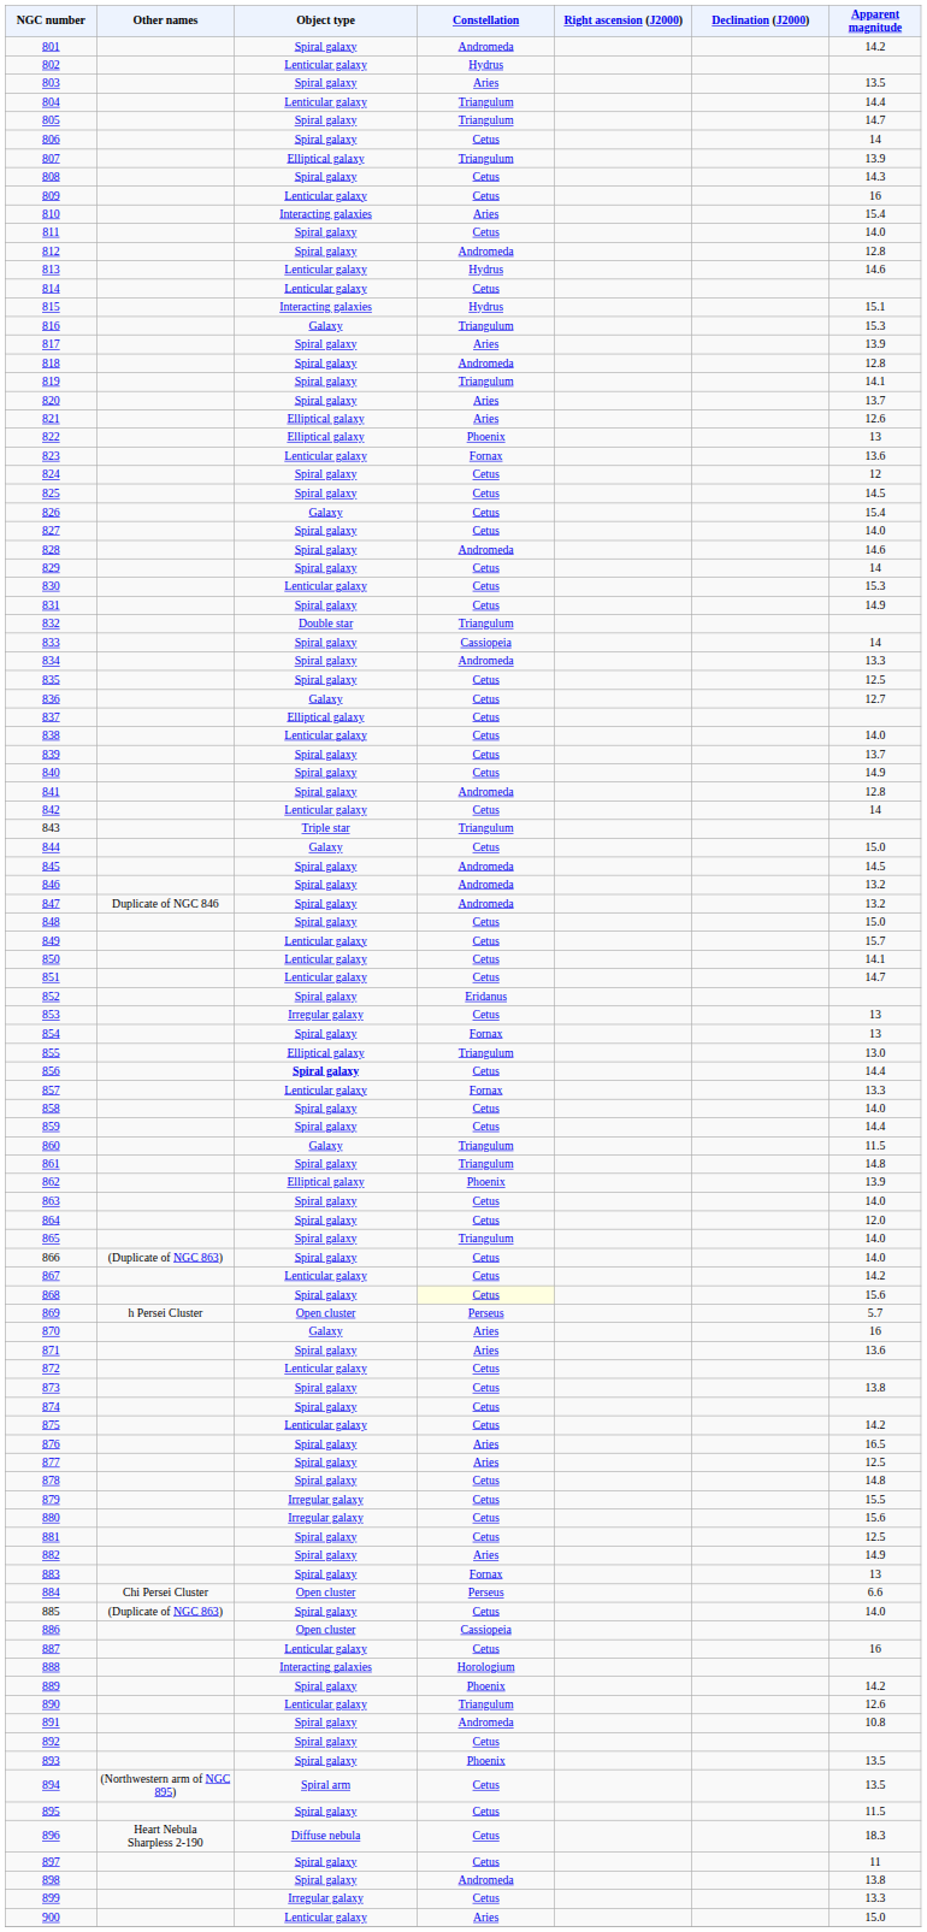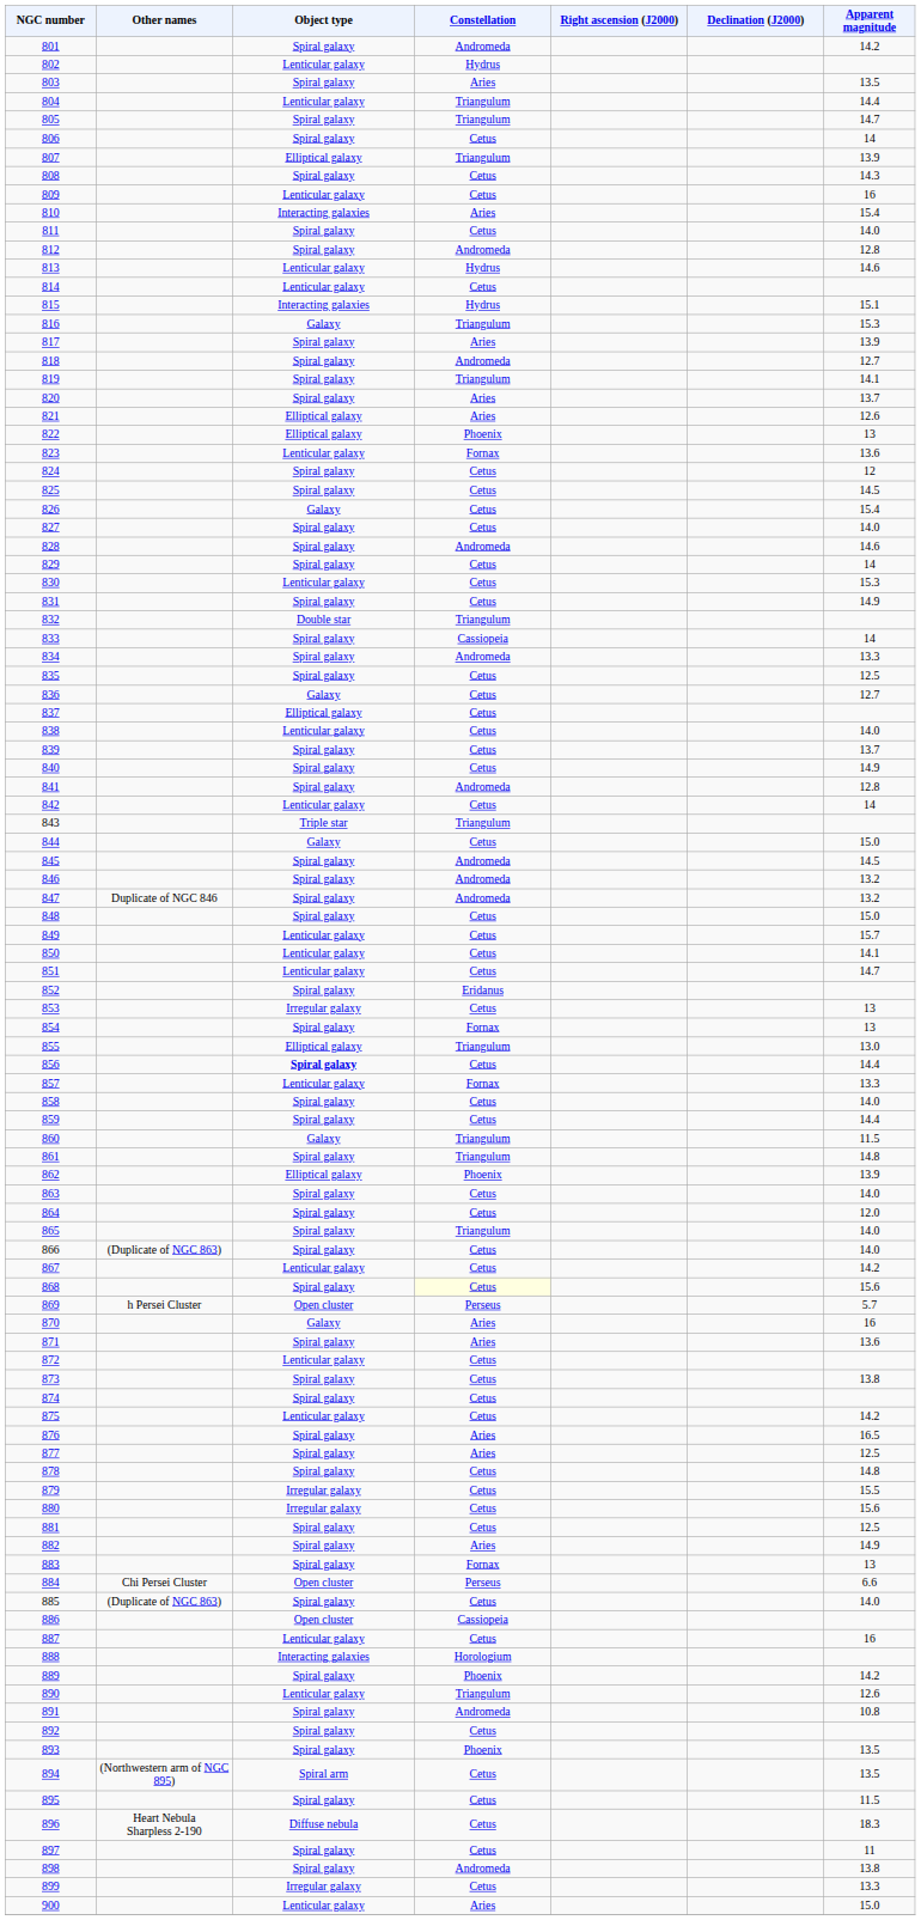818 | Apparent magnitude: 12.8 -> 12.7
